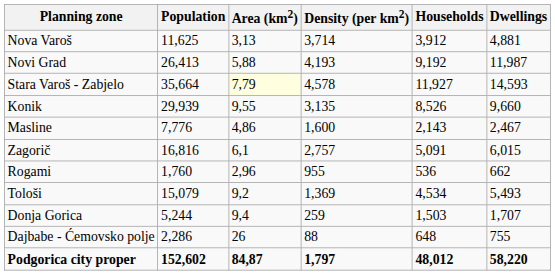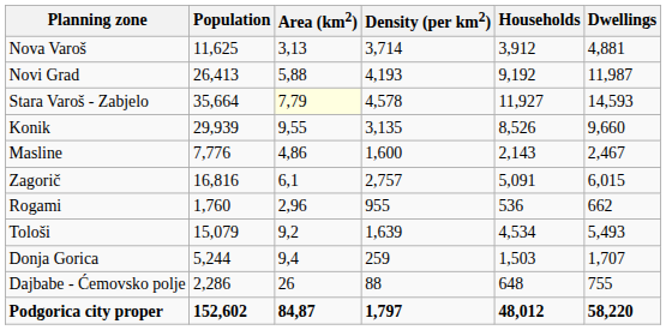Tološi | Density (per km2): 1,369 -> 1,639
